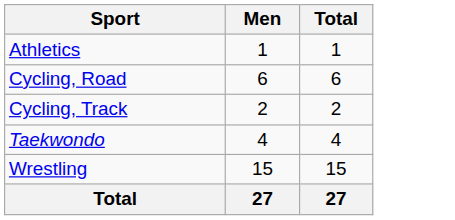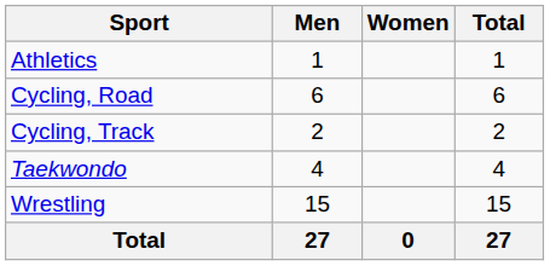+ column: Women | 0
